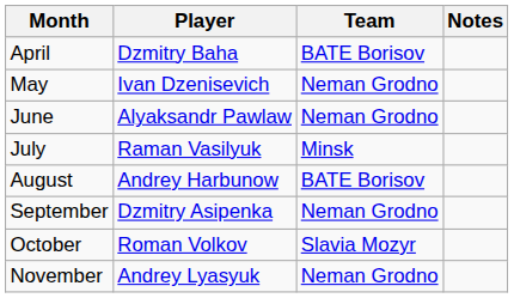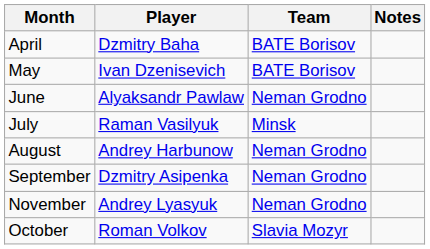May | Team: Neman Grodno -> BATE Borisov
August | Team: BATE Borisov -> Neman Grodno
rows swapped: October <-> November
